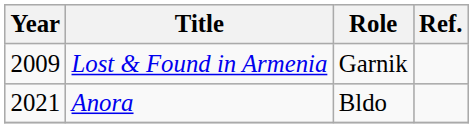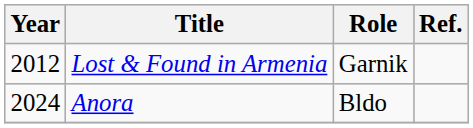Lost & Found in Armenia | Year: 2009 -> 2012
Anora | Year: 2021 -> 2024
